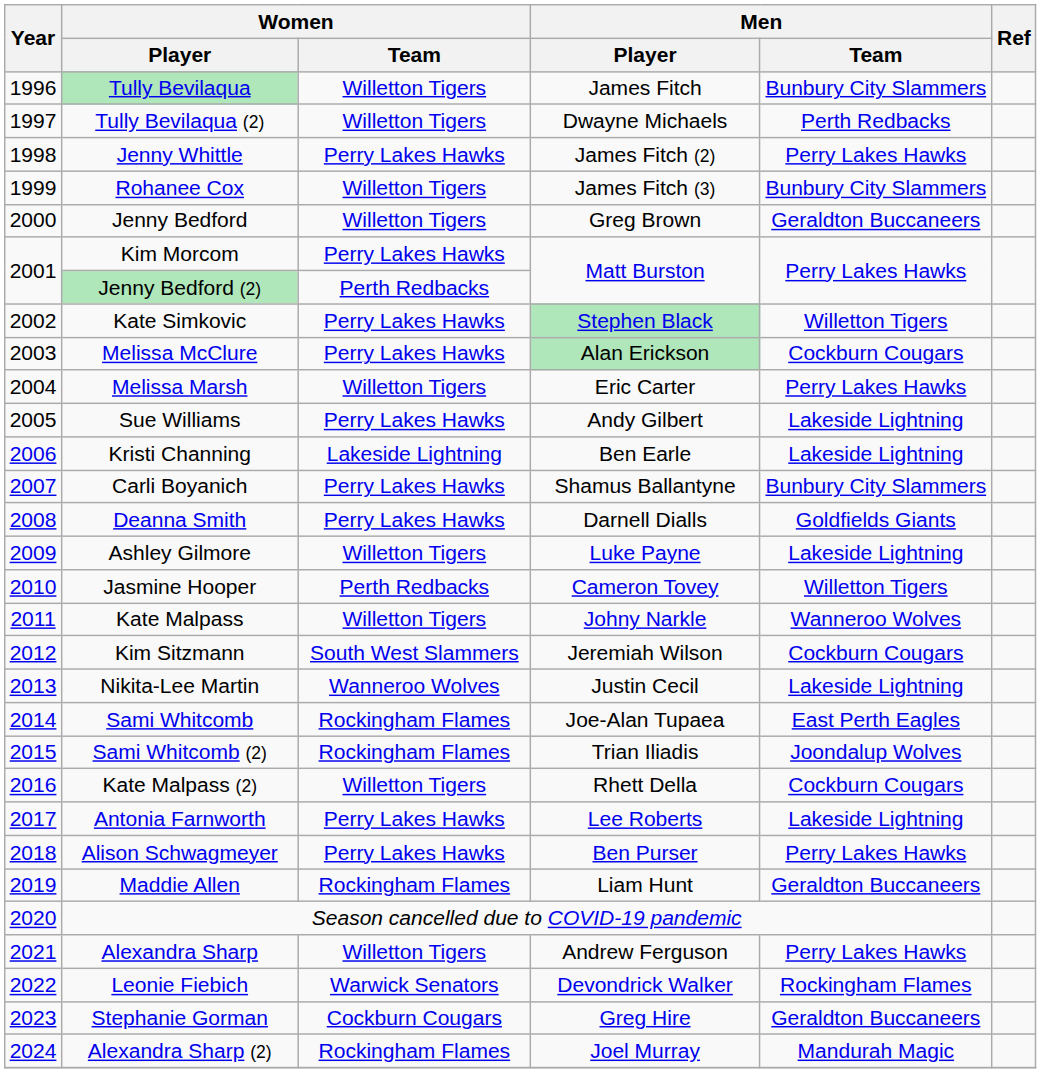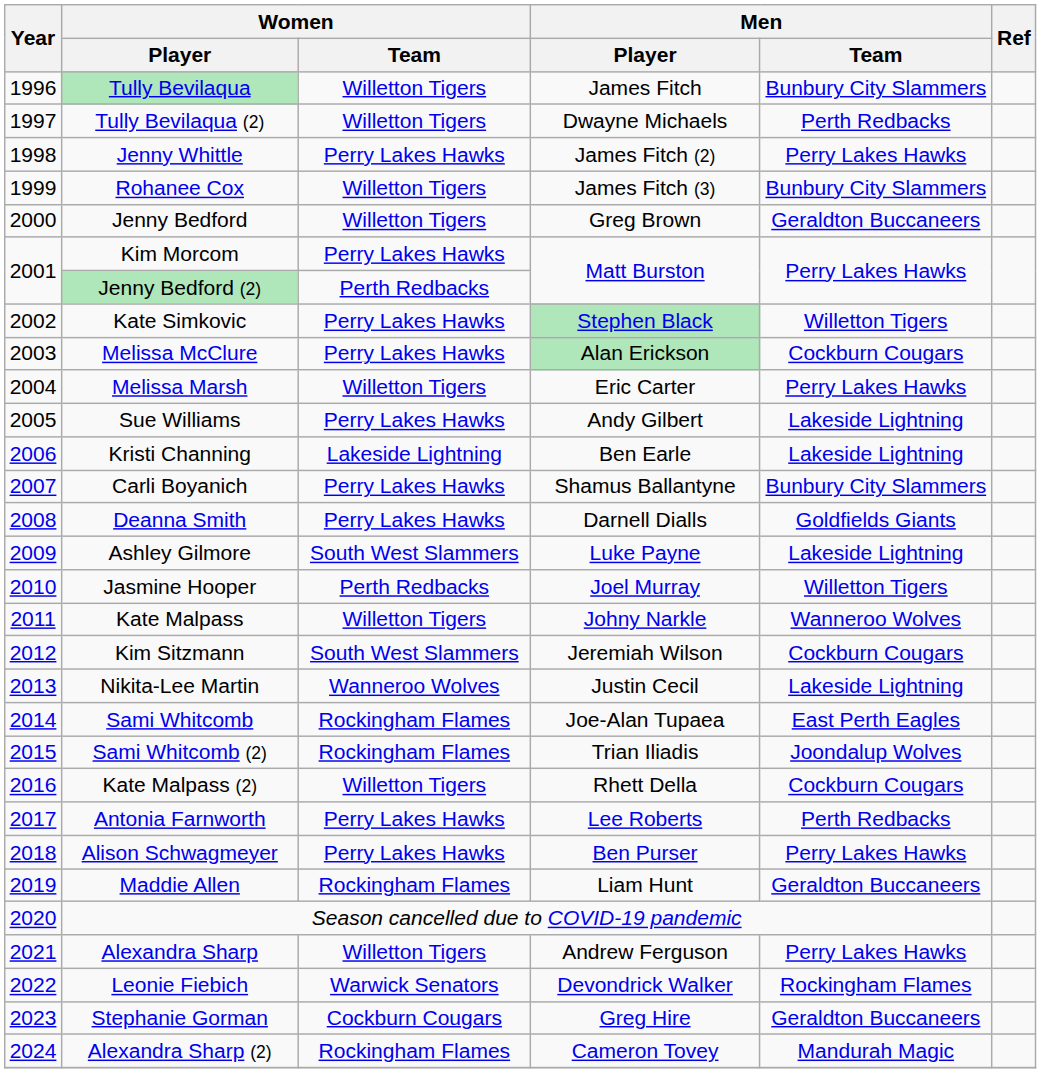Ashley Gilmore | Women / Team: Willetton Tigers -> South West Slammers
Jasmine Hooper | Men / Player: Cameron Tovey -> Joel Murray
Antonia Farnworth | Men / Team: Lakeside Lightning -> Perth Redbacks
Alexandra Sharp (2) | Men / Player: Joel Murray -> Cameron Tovey
